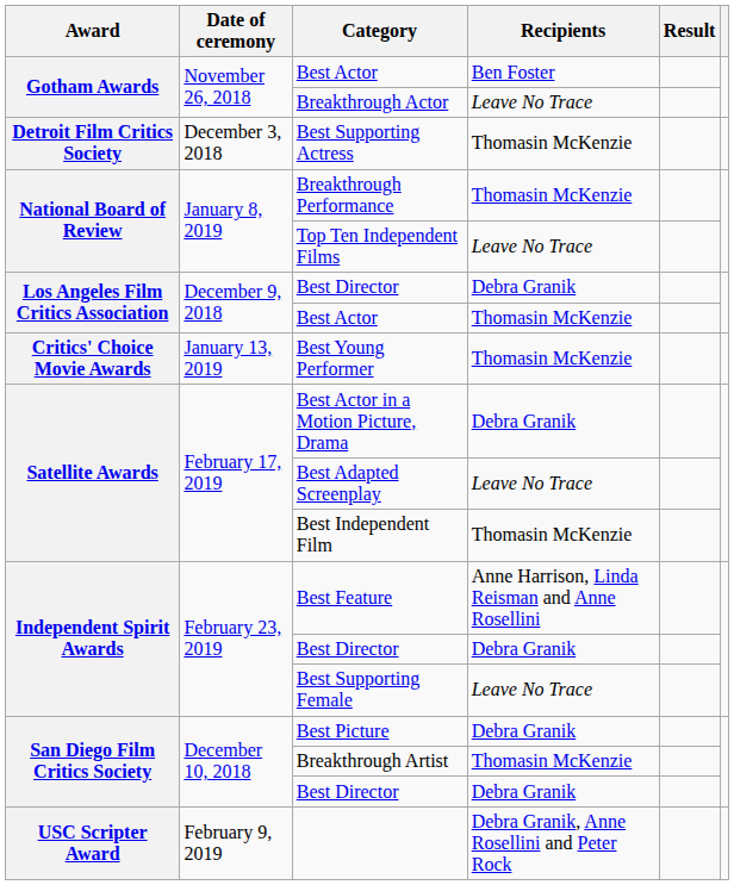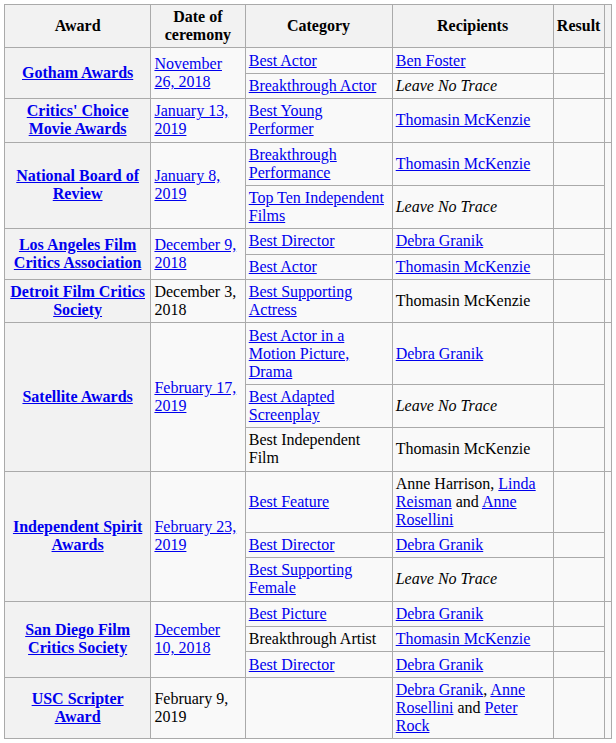rows swapped: Best Supporting Actress <-> Best Young Performer
